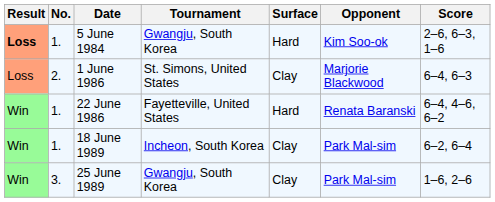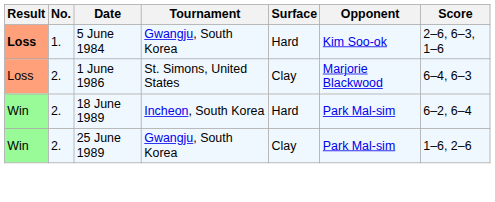- row: Win | 1. | 22 June 1986 | Fayetteville, United States | Hard | Renata Baranski | 6–4, 4–6, 6–2
18 June 1989 | No.: 1. -> 2.
18 June 1989 | Surface: Clay -> Hard
25 June 1989 | No.: 3. -> 2.
